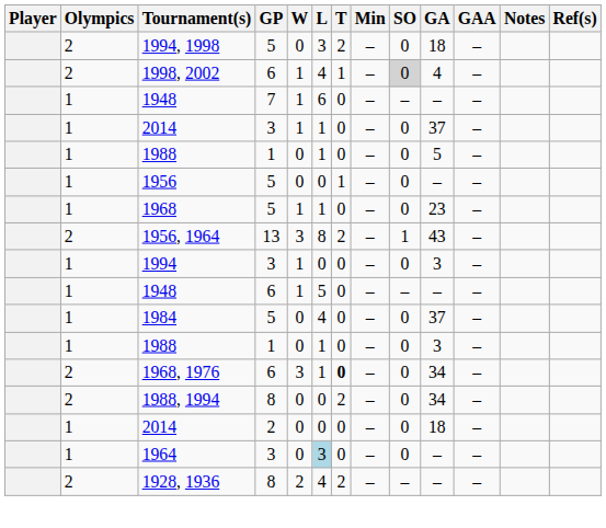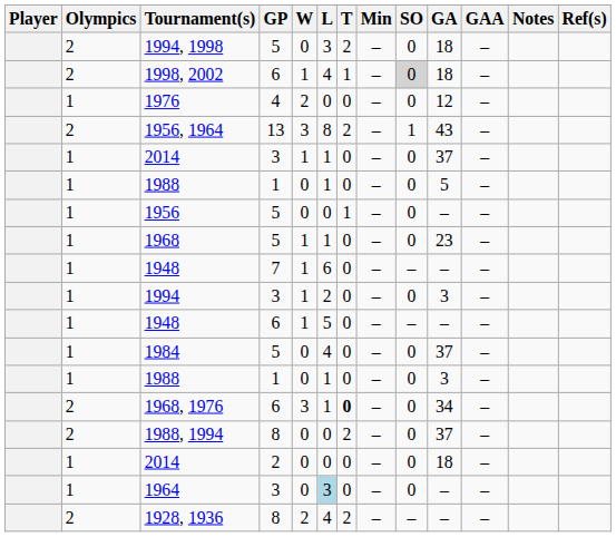1998, 2002 | GA: 4 -> 18
+ row: 1 | 1976 | 4 | 2 | 0 | 0 | – | 0 | 12 | –
rows swapped: 1948 / 7 <-> 1956, 1964
1994 | L: 0 -> 2
1988, 1994 | GA: 34 -> 37
